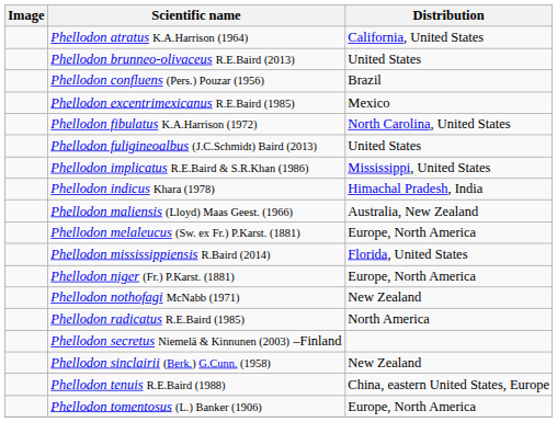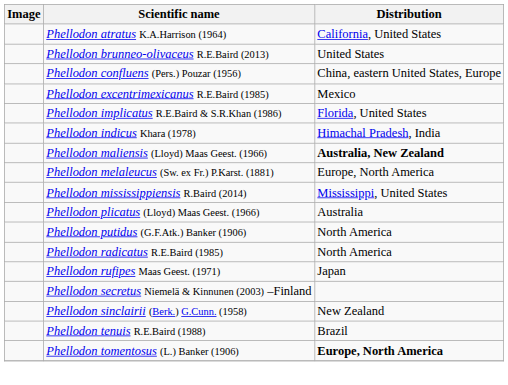Phellodon confluens (Pers.) Pouzar (1956) | Distribution: Brazil -> China, eastern United States, Europe
- row: Phellodon fibulatus K.A.Harrison (1972) | North Carolina, United States
- row: Phellodon fuligineoalbus (J.C.Schmidt) Baird (2013) | United States
Phellodon implicatus R.E.Baird & S.R.Khan (1986) | Distribution: Mississippi, United States -> Florida, United States
Phellodon maliensis (Lloyd) Maas Geest. (1966) | Distribution: normal -> bold
Phellodon mississippiensis R.Baird (2014) | Distribution: Florida, United States -> Mississippi, United States
- row: Phellodon niger (Fr.) P.Karst. (1881) | Europe, North America
- row: Phellodon nothofagi McNabb (1971) | New Zealand
+ row: Phellodon plicatus (Lloyd) Maas Geest. (1966) | Australia
+ row: Phellodon putidus (G.F.Atk.) Banker (1906) | North America
+ row: Phellodon rufipes Maas Geest. (1971) | Japan
Phellodon tenuis R.E.Baird (1988) | Distribution: China, eastern United States, Europe -> Brazil
Phellodon tomentosus (L.) Banker (1906) | Distribution: normal -> bold
